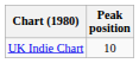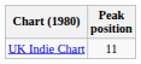UK Indie Chart | Peak position: 10 -> 11
